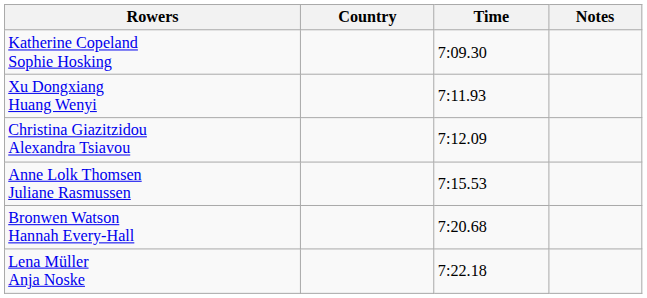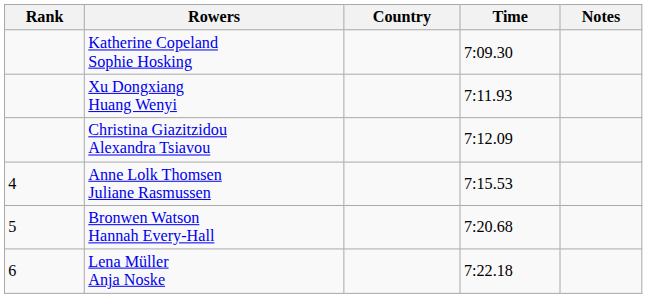+ column: Rank | 4 | 5 | 6
